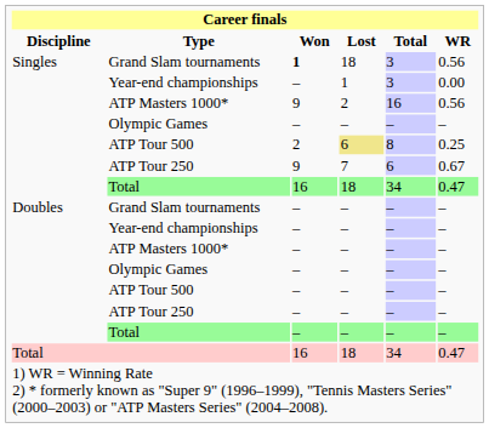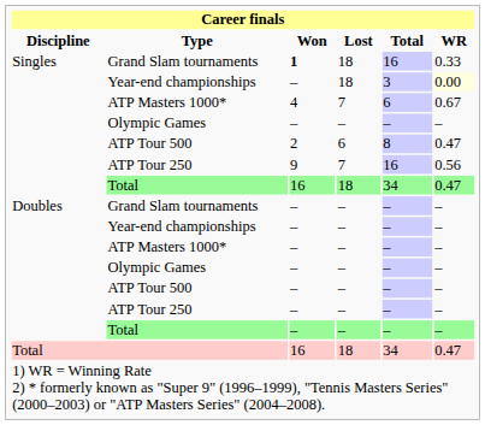Singles / Grand Slam tournaments | Total: 3 -> 16
Singles / Grand Slam tournaments | WR: 0.56 -> 0.33
Singles / Year-end championships | Lost: 1 -> 18
Singles / Year-end championships | WR: no background -> lightyellow background
Singles / ATP Masters 1000* | Won: 9 -> 4
Singles / ATP Masters 1000* | Lost: 2 -> 7
Singles / ATP Masters 1000* | Total: 16 -> 6
Singles / ATP Masters 1000* | WR: 0.56 -> 0.67
Singles / ATP Tour 500 | Lost: khaki background -> no background
Singles / ATP Tour 500 | WR: 0.25 -> 0.47
Singles / ATP Tour 250 | Total: 6 -> 16
Singles / ATP Tour 250 | WR: 0.67 -> 0.56
